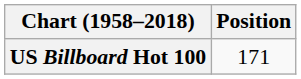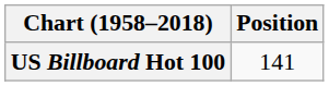US Billboard Hot 100 | Position: 171 -> 141
